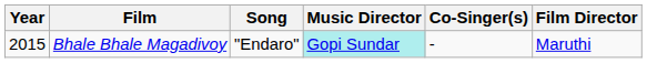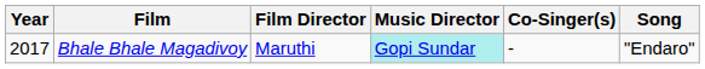columns swapped: Song <-> Film Director
Bhale Bhale Magadivoy | Year: 2015 -> 2017
